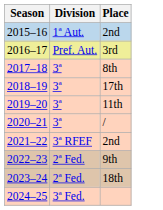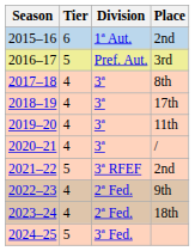+ column: Tier | 6 | 5 | 4 | 4 | 4 | 4 | 5 | 4 | 4 | 5
